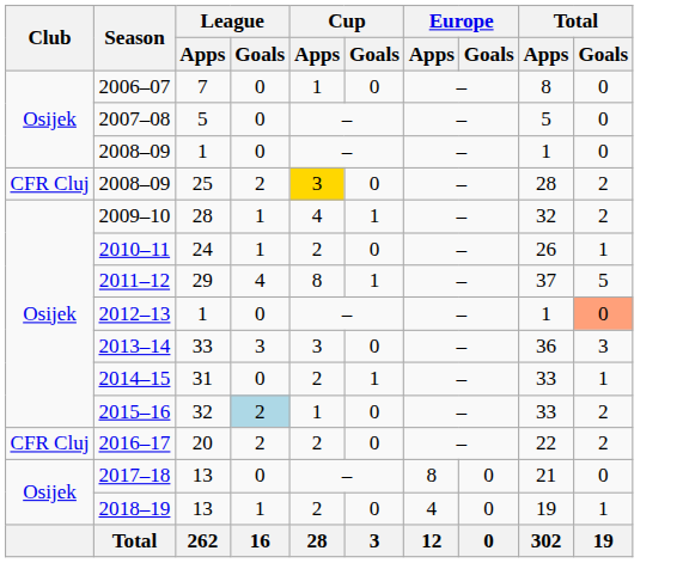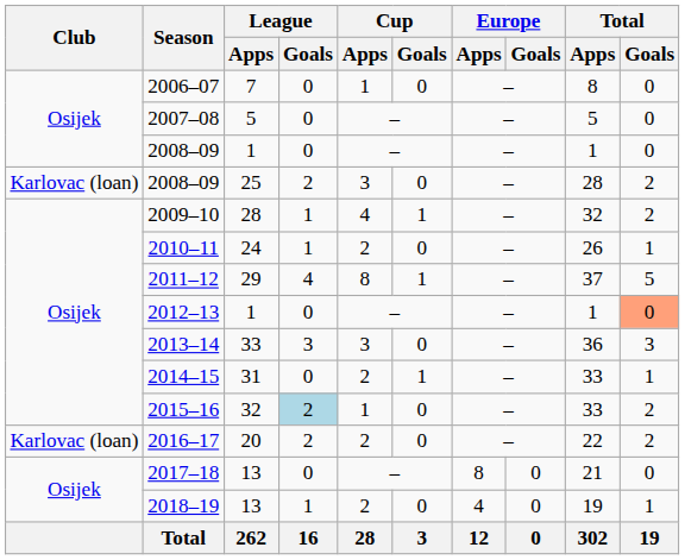2008–09 / 25 | Club: CFR Cluj -> Karlovac (loan)
2008–09 / 25 | Cup / Apps: gold background -> no background
2016–17 | Club: CFR Cluj -> Karlovac (loan)
